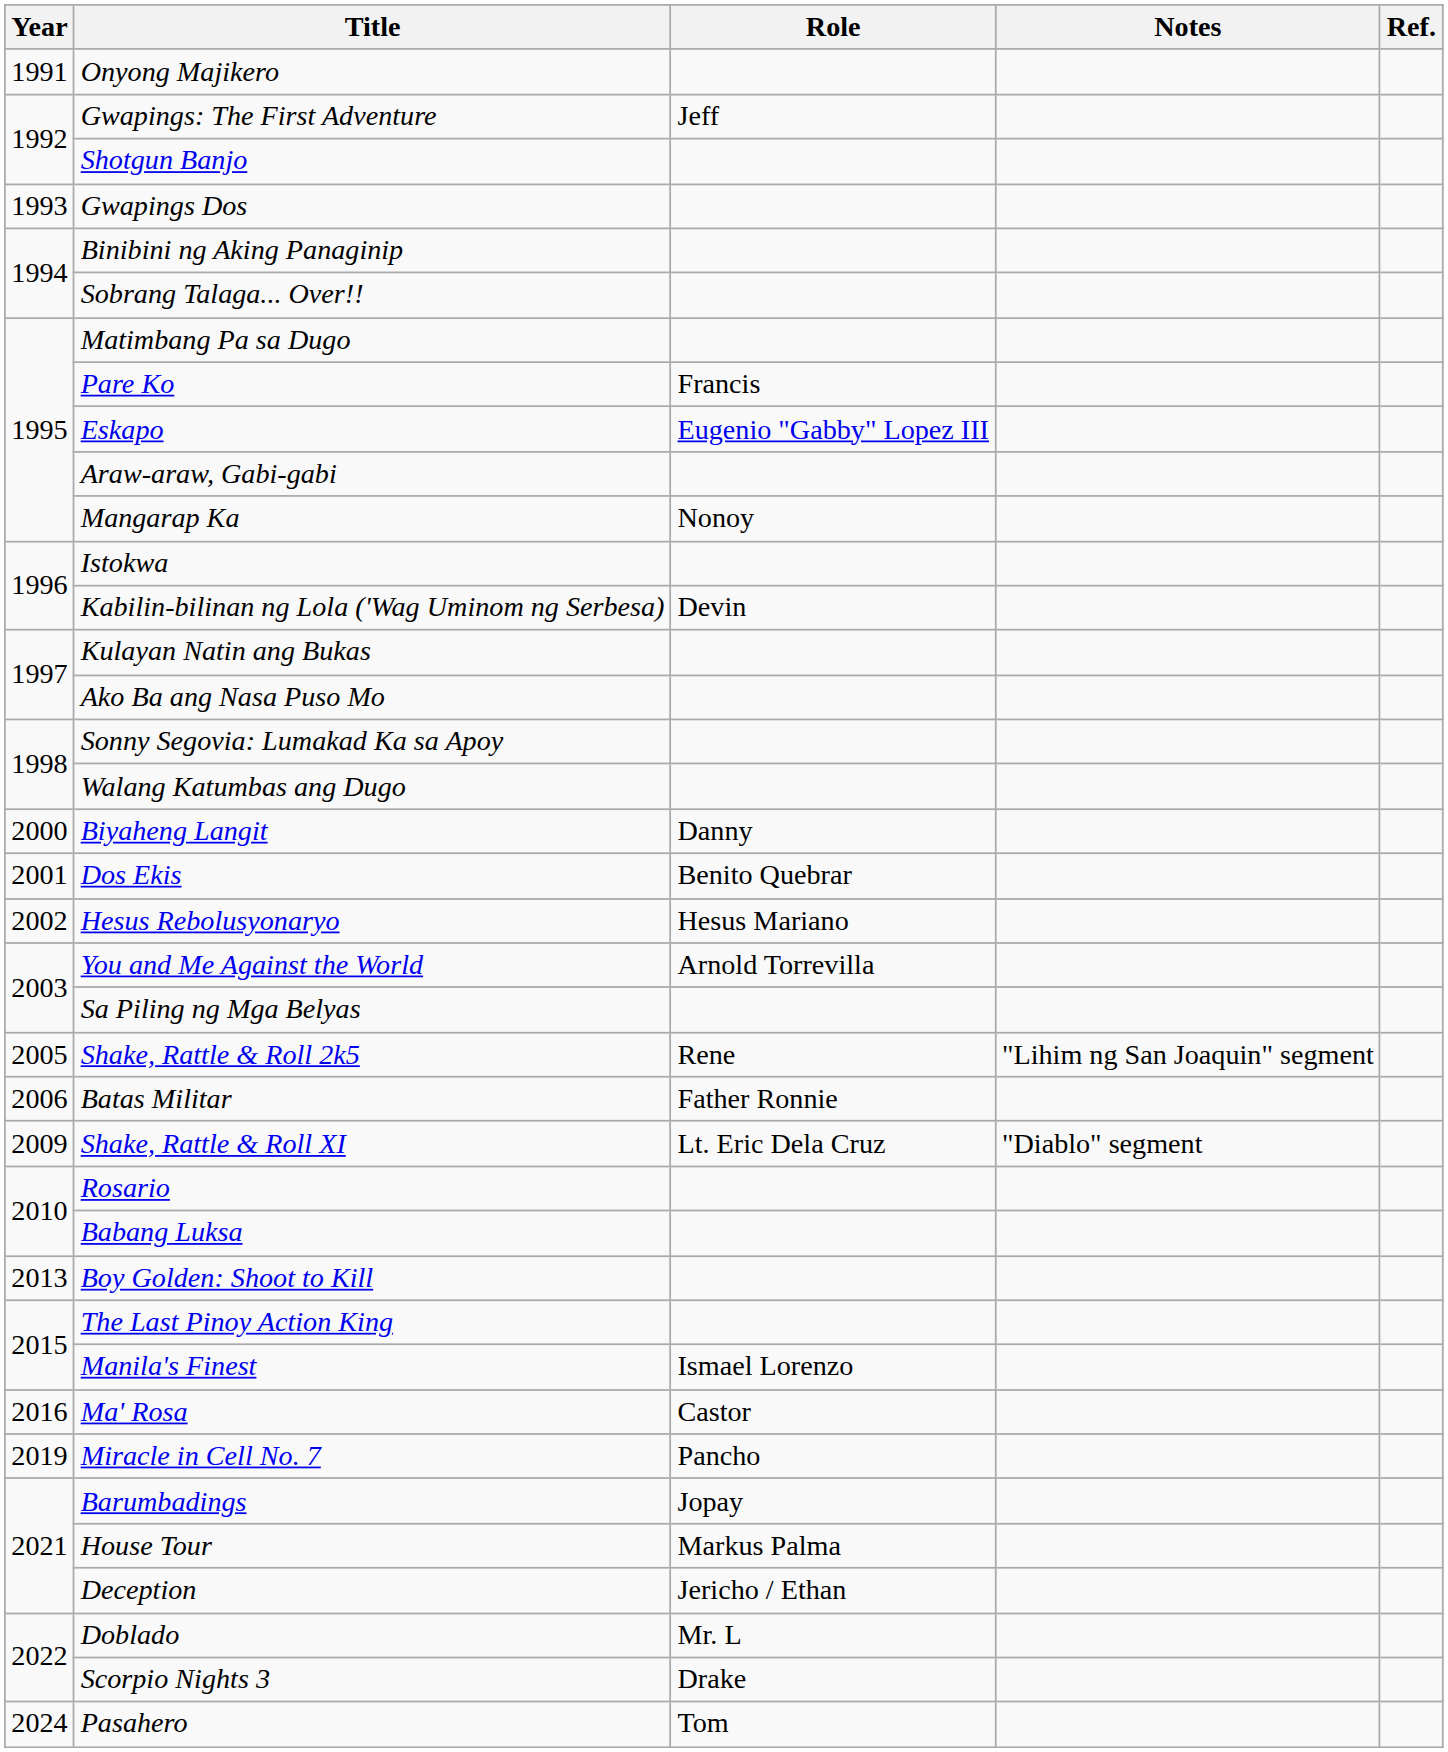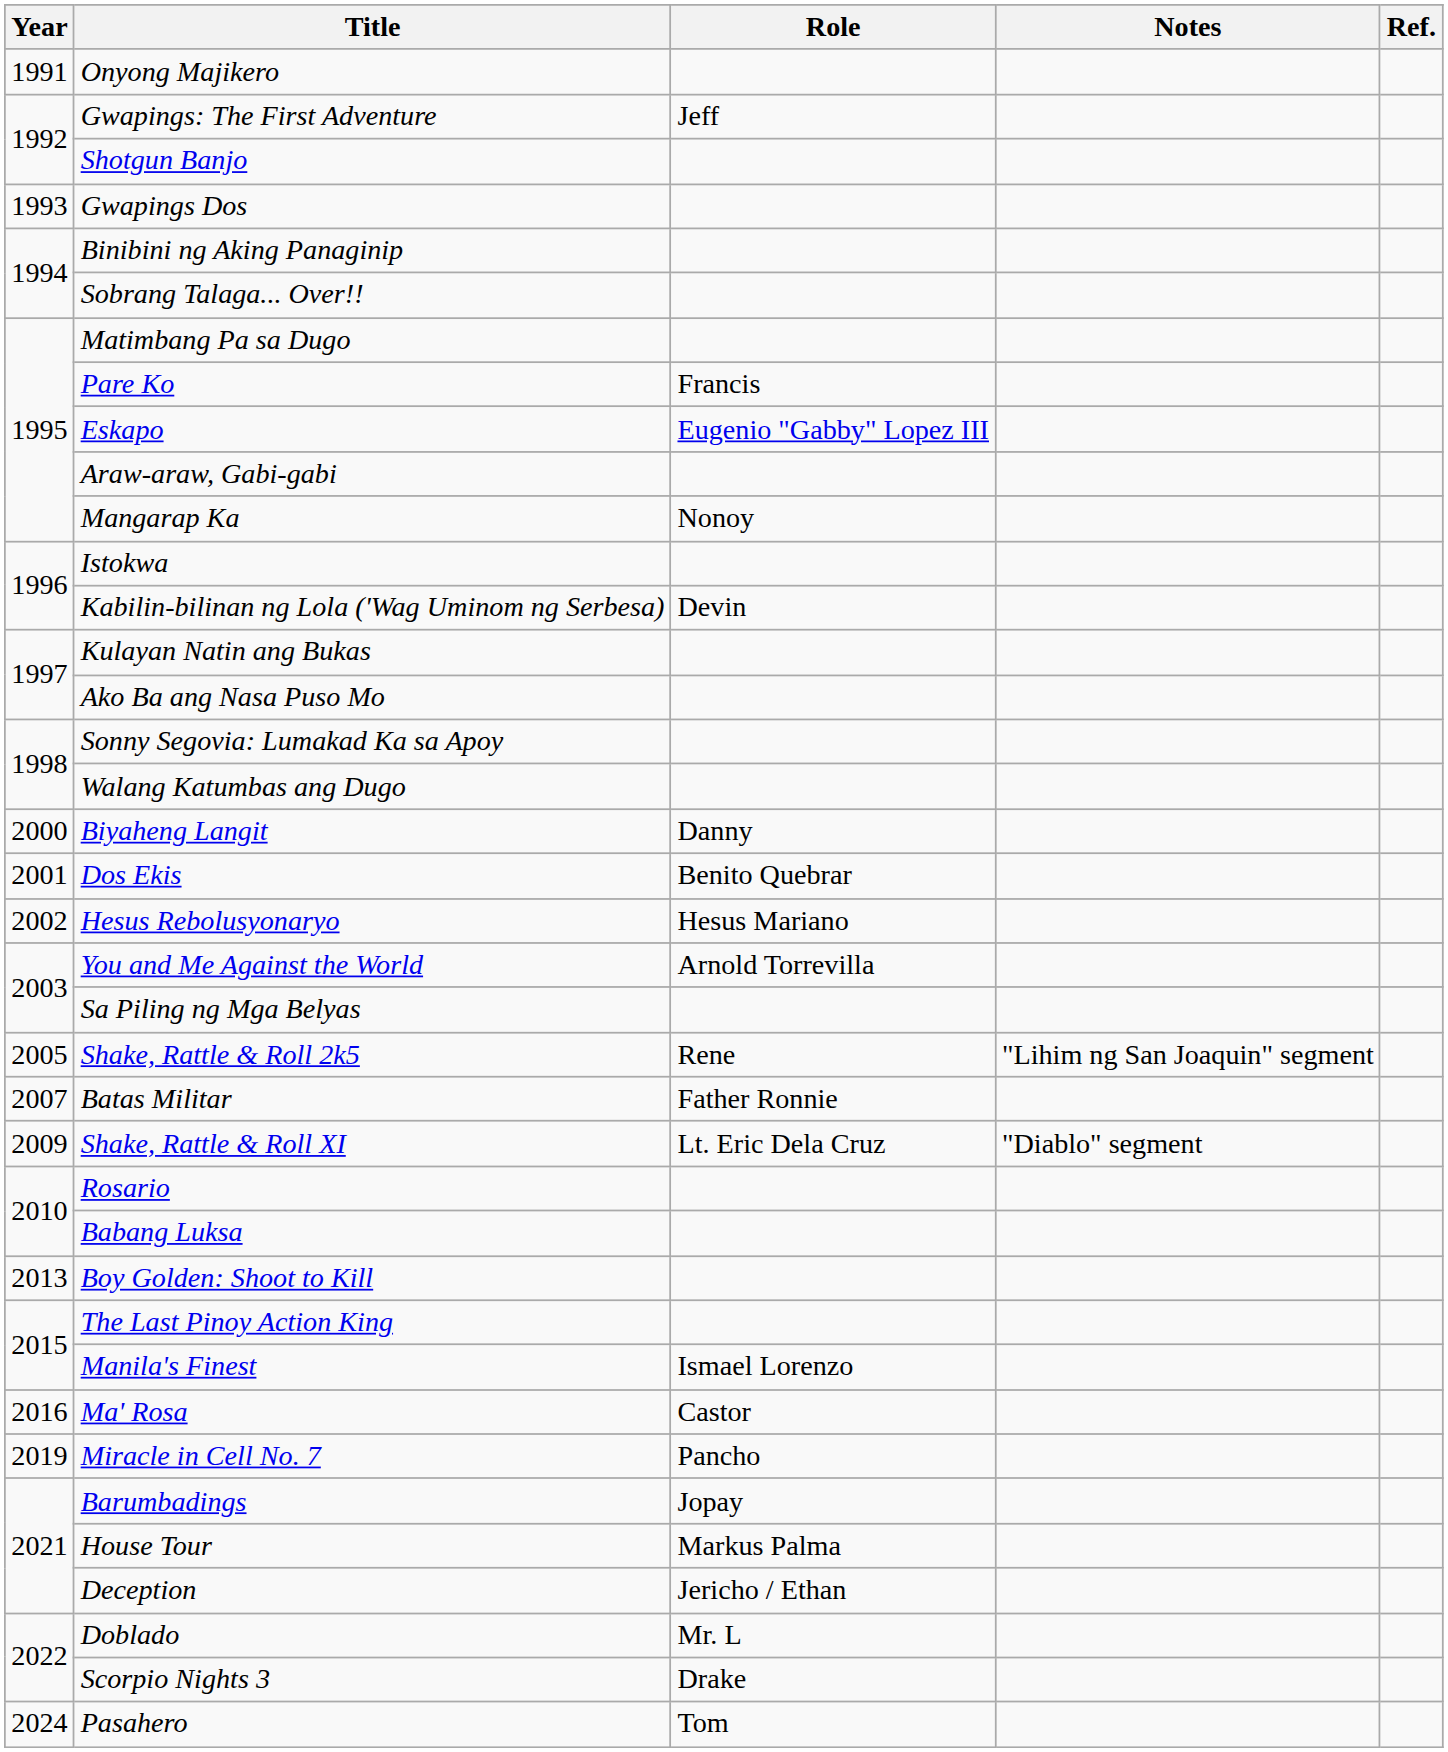Batas Militar | Year: 2006 -> 2007
